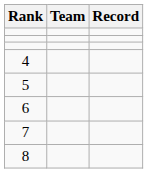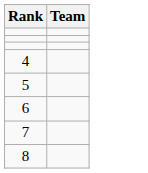- column: Record
